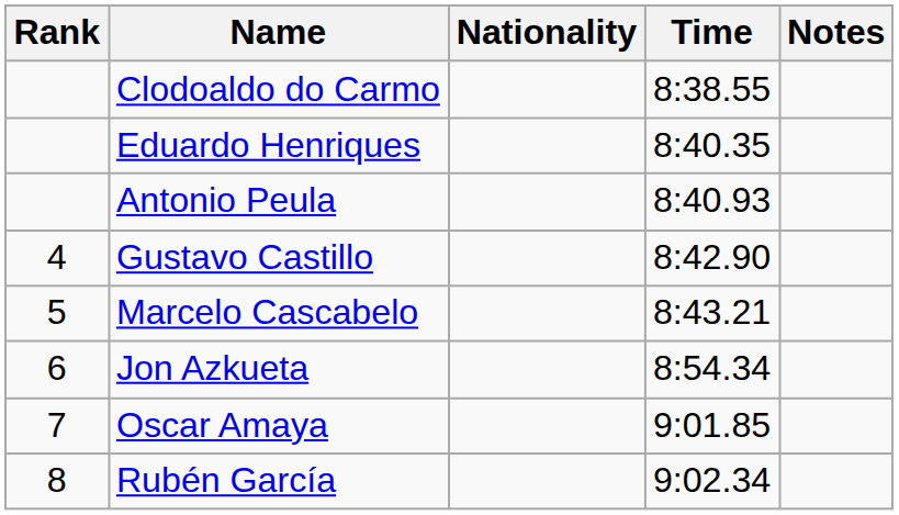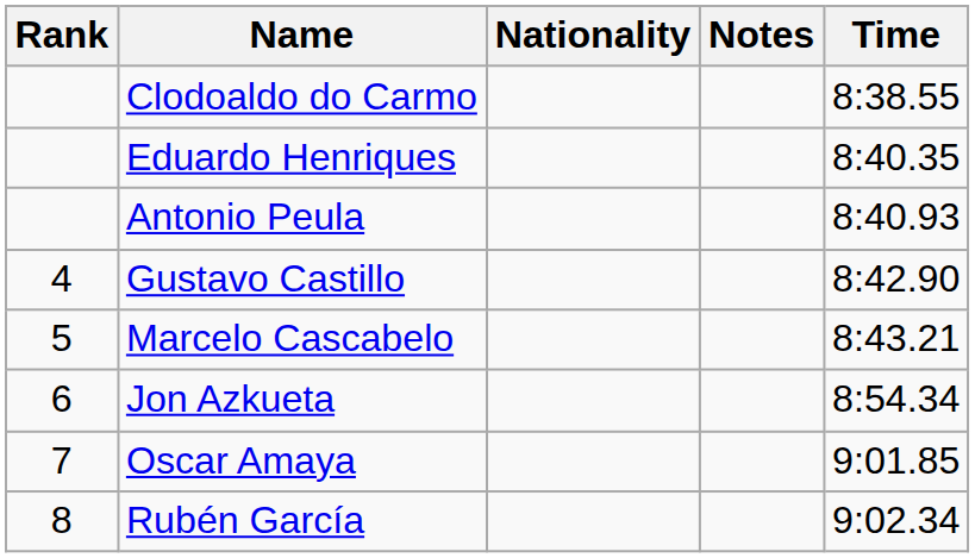columns swapped: Time <-> Notes
